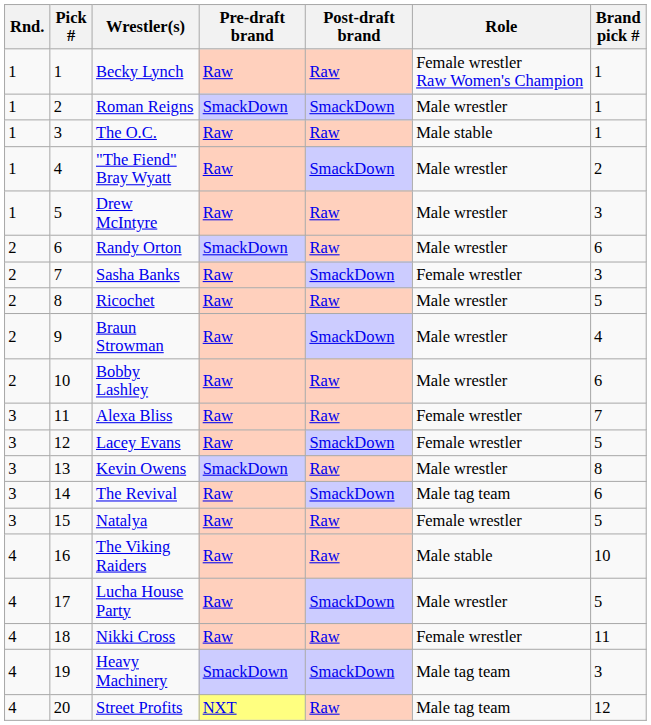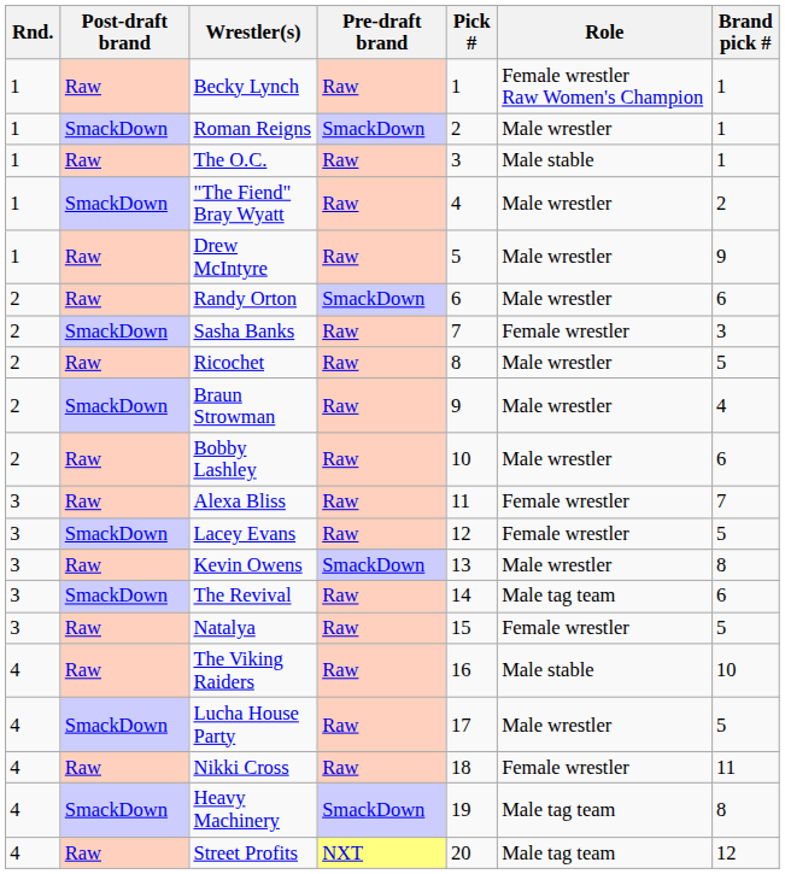columns swapped: Pick # <-> Post-draft brand
Drew McIntyre | Brand pick #: 3 -> 9
Heavy Machinery | Brand pick #: 3 -> 8
